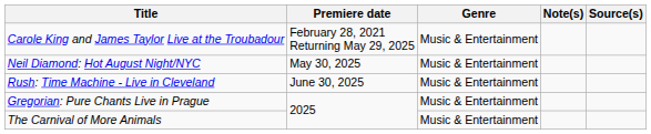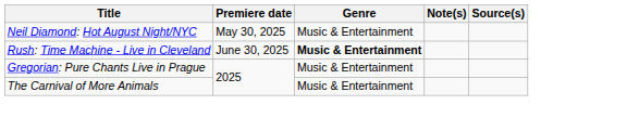- row: Carole King and James Taylor Live at the Troubadour | February 28, 2021 Returning May 29, 2025 | Music & Entertainment
Rush: Time Machine - Live in Cleveland | Genre: normal -> bold
